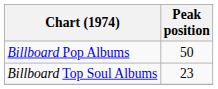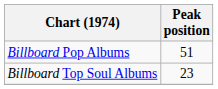Billboard Pop Albums | Peak position: 50 -> 51
